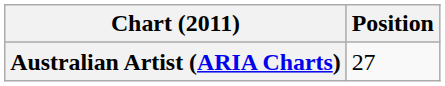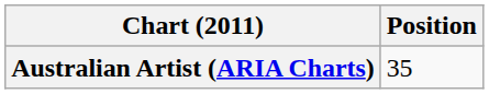Australian Artist (ARIA Charts) | Position: 27 -> 35
